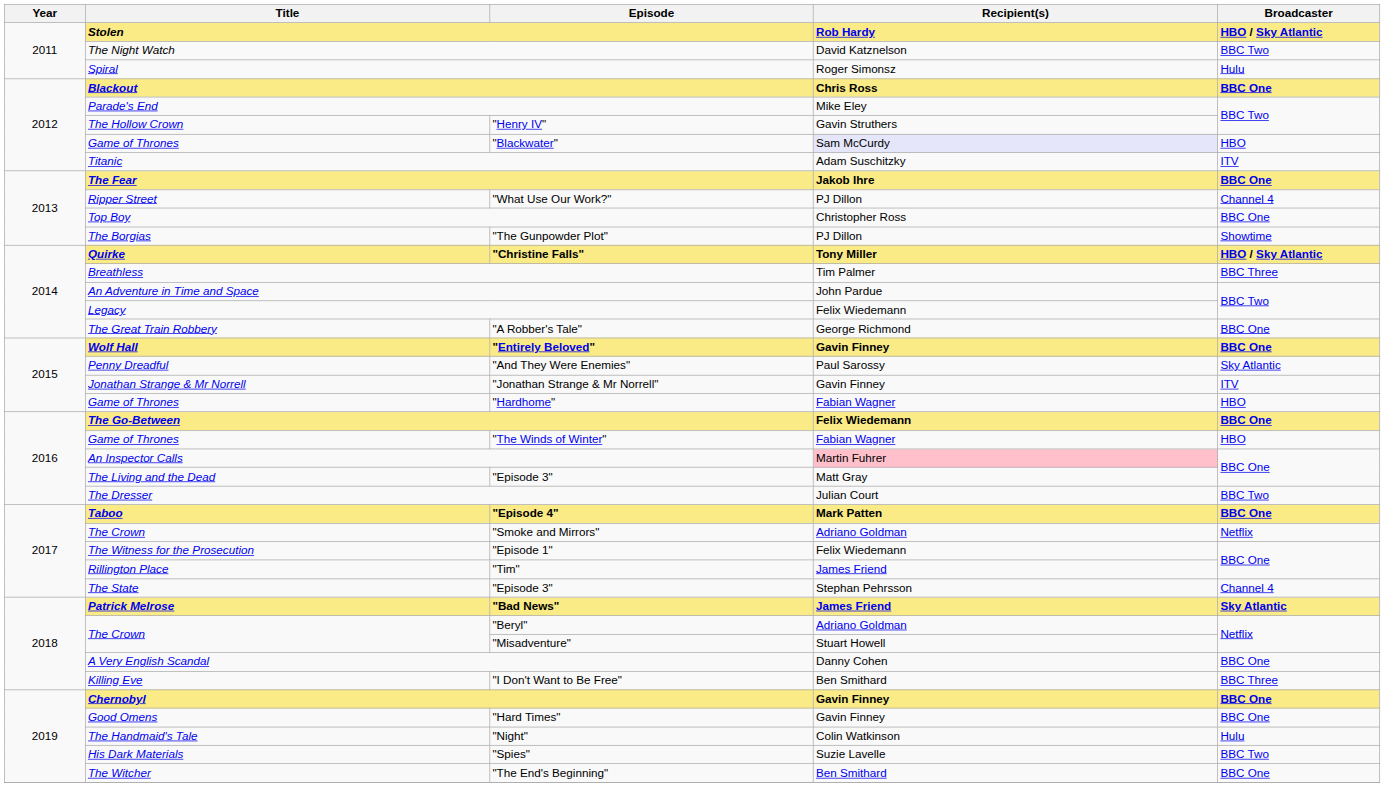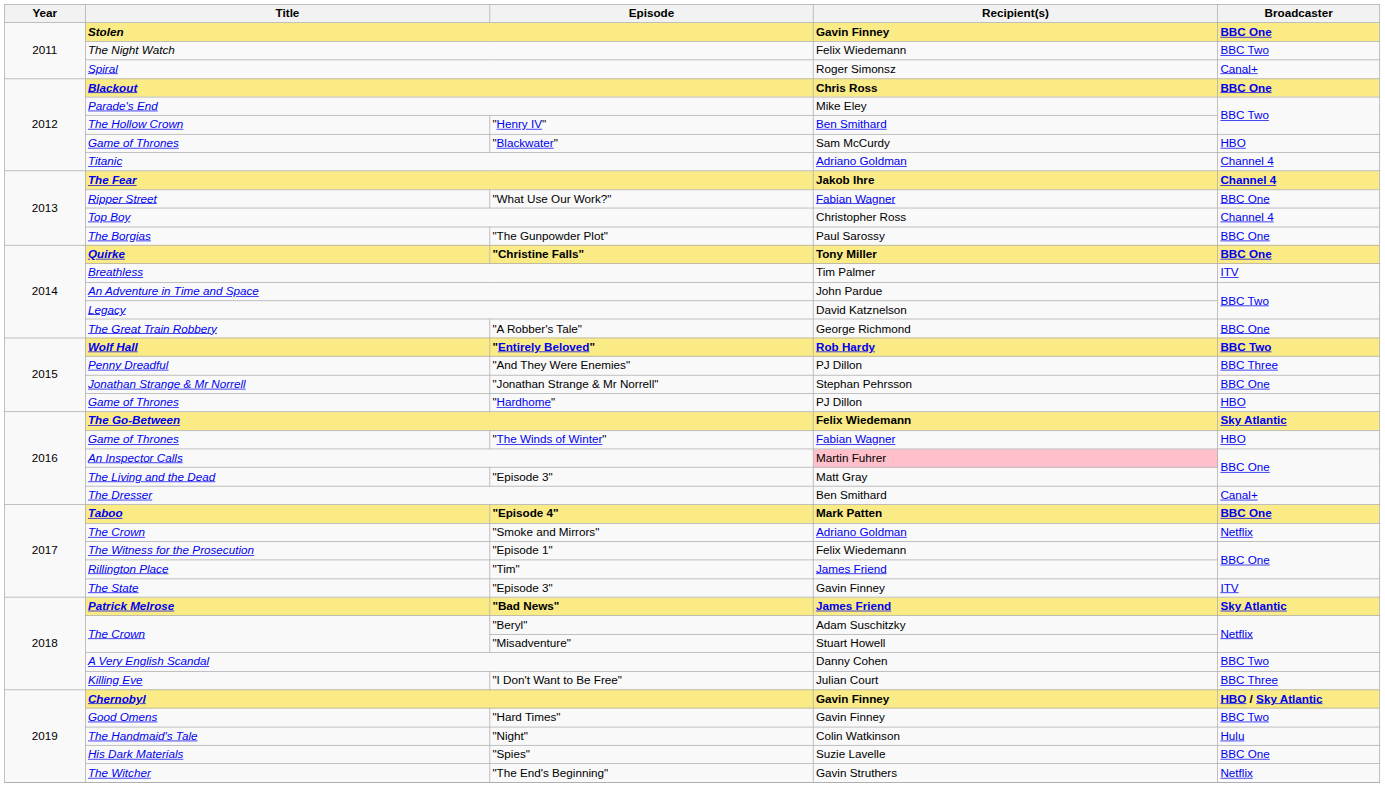Stolen | Recipient(s): Rob Hardy -> Gavin Finney
Stolen | Broadcaster: HBO / Sky Atlantic -> BBC One
The Night Watch | Recipient(s): David Katznelson -> Felix Wiedemann
Spiral | Broadcaster: Hulu -> Canal+
"Henry IV" | Recipient(s): Gavin Struthers -> Ben Smithard
"Blackwater" | Recipient(s): lavender background -> no background
Titanic | Recipient(s): Adam Suschitzky -> Adriano Goldman
Titanic | Broadcaster: ITV -> Channel 4
The Fear | Broadcaster: BBC One -> Channel 4
"What Use Our Work?" | Recipient(s): PJ Dillon -> Fabian Wagner
"What Use Our Work?" | Broadcaster: Channel 4 -> BBC One
Top Boy | Broadcaster: BBC One -> Channel 4
"The Gunpowder Plot" | Recipient(s): PJ Dillon -> Paul Sarossy
"The Gunpowder Plot" | Broadcaster: Showtime -> BBC One
"Christine Falls" | Broadcaster: HBO / Sky Atlantic -> BBC One
Breathless | Broadcaster: BBC Three -> ITV
Legacy | Recipient(s): Felix Wiedemann -> David Katznelson
"Entirely Beloved" | Recipient(s): Gavin Finney -> Rob Hardy
"Entirely Beloved" | Broadcaster: BBC One -> BBC Two
"And They Were Enemies" | Recipient(s): Paul Sarossy -> PJ Dillon
"And They Were Enemies" | Broadcaster: Sky Atlantic -> BBC Three
"Jonathan Strange & Mr Norrell" | Recipient(s): Gavin Finney -> Stephan Pehrsson
"Jonathan Strange & Mr Norrell" | Broadcaster: ITV -> BBC One
"Hardhome" | Recipient(s): Fabian Wagner -> PJ Dillon
The Go-Between | Broadcaster: BBC One -> Sky Atlantic
The Dresser | Recipient(s): Julian Court -> Ben Smithard
The Dresser | Broadcaster: BBC Two -> Canal+
The State / "Episode 3" | Recipient(s): Stephan Pehrsson -> Gavin Finney
The State / "Episode 3" | Broadcaster: Channel 4 -> ITV
"Beryl" | Recipient(s): Adriano Goldman -> Adam Suschitzky
A Very English Scandal | Broadcaster: BBC One -> BBC Two
"I Don't Want to Be Free" | Recipient(s): Ben Smithard -> Julian Court
Chernobyl | Broadcaster: BBC One -> HBO / Sky Atlantic
"Hard Times" | Broadcaster: BBC One -> BBC Two
"Spies" | Broadcaster: BBC Two -> BBC One
"The End's Beginning" | Recipient(s): Ben Smithard -> Gavin Struthers
"The End's Beginning" | Broadcaster: BBC One -> Netflix
